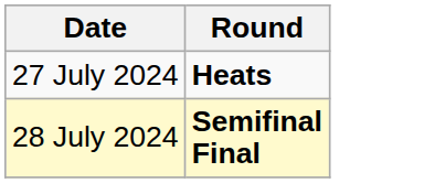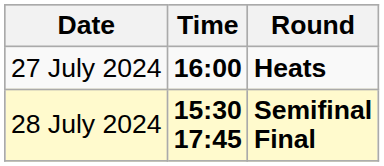+ column: Time | 16:00 | 15:30 17:45
